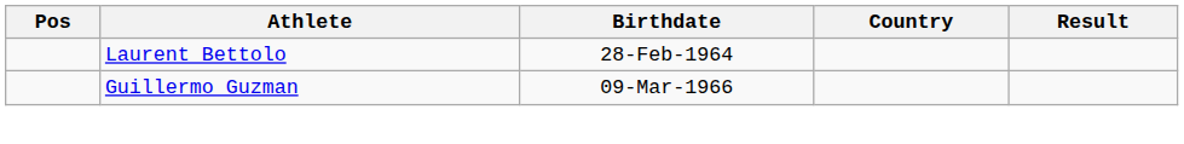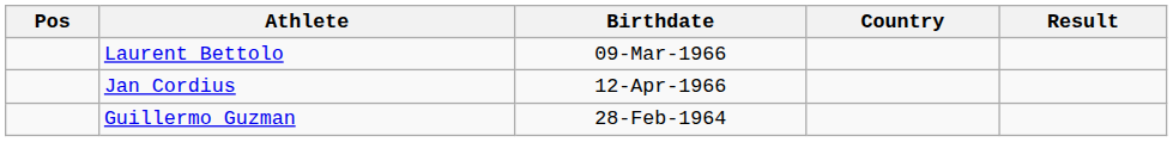Laurent Bettolo | Birthdate: 28-Feb-1964 -> 09-Mar-1966
+ row: Jan Cordius | 12-Apr-1966
Guillermo Guzman | Birthdate: 09-Mar-1966 -> 28-Feb-1964
